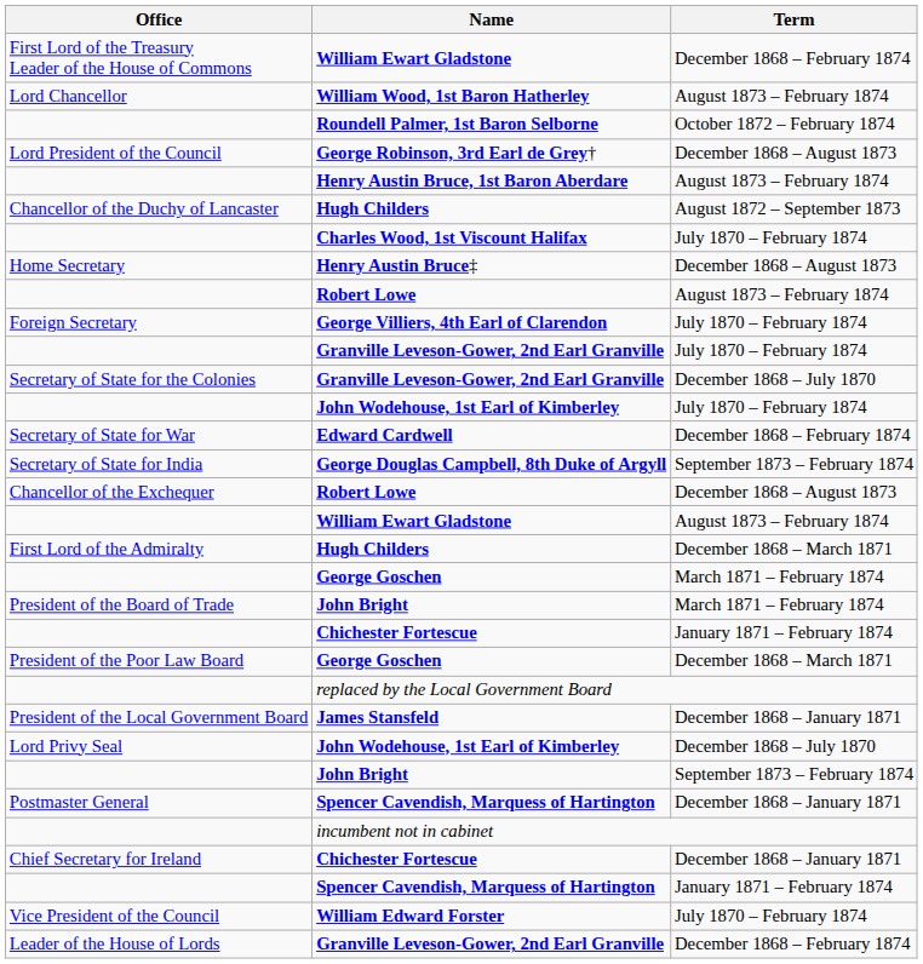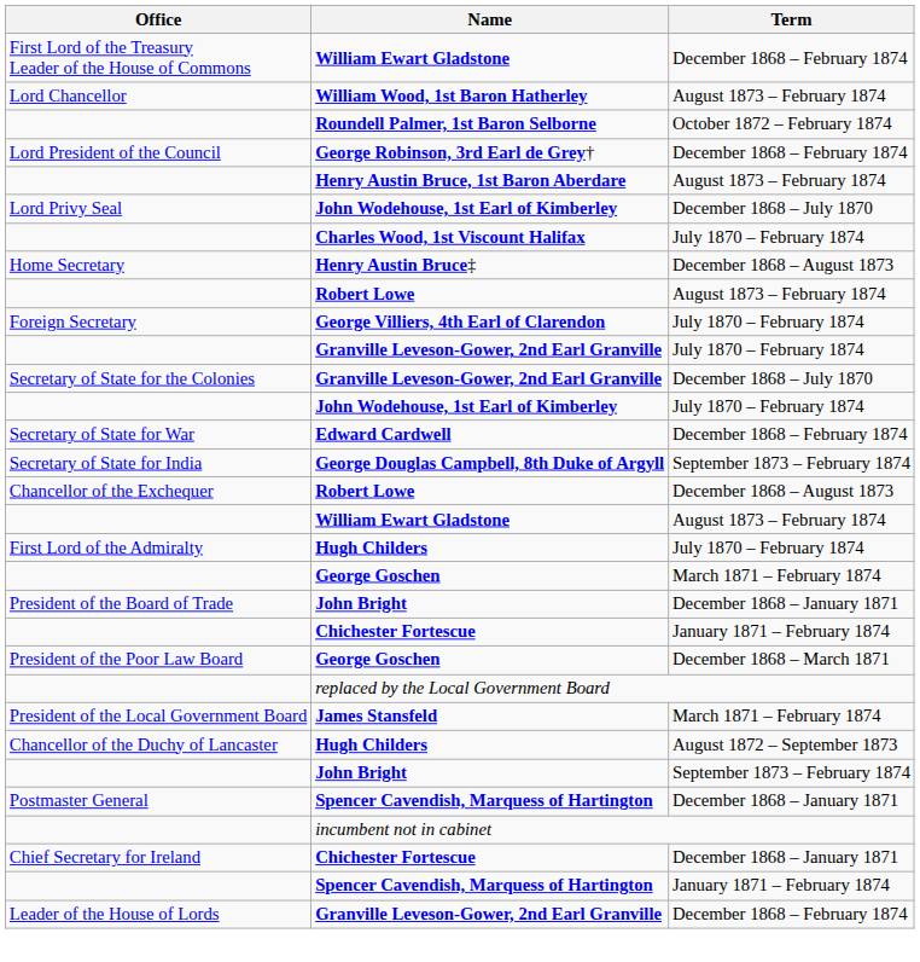George Robinson, 3rd Earl de Grey† | Term: December 1868 – August 1873 -> December 1868 – February 1874
rows swapped: Lord Privy Seal / John Wodehouse, 1st Earl of Kimberley <-> Chancellor of the Duchy of Lancaster / Hugh Childers
First Lord of the Admiralty / Hugh Childers | Term: December 1868 – March 1871 -> July 1870 – February 1874
President of the Board of Trade / John Bright | Term: March 1871 – February 1874 -> December 1868 – January 1871
James Stansfeld | Term: December 1868 – January 1871 -> March 1871 – February 1874
- row: Vice President of the Council | William Edward Forster | July 1870 – February 1874
